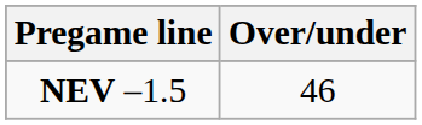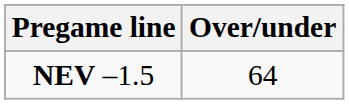NEV –1.5 | Over/under: 46 -> 64
